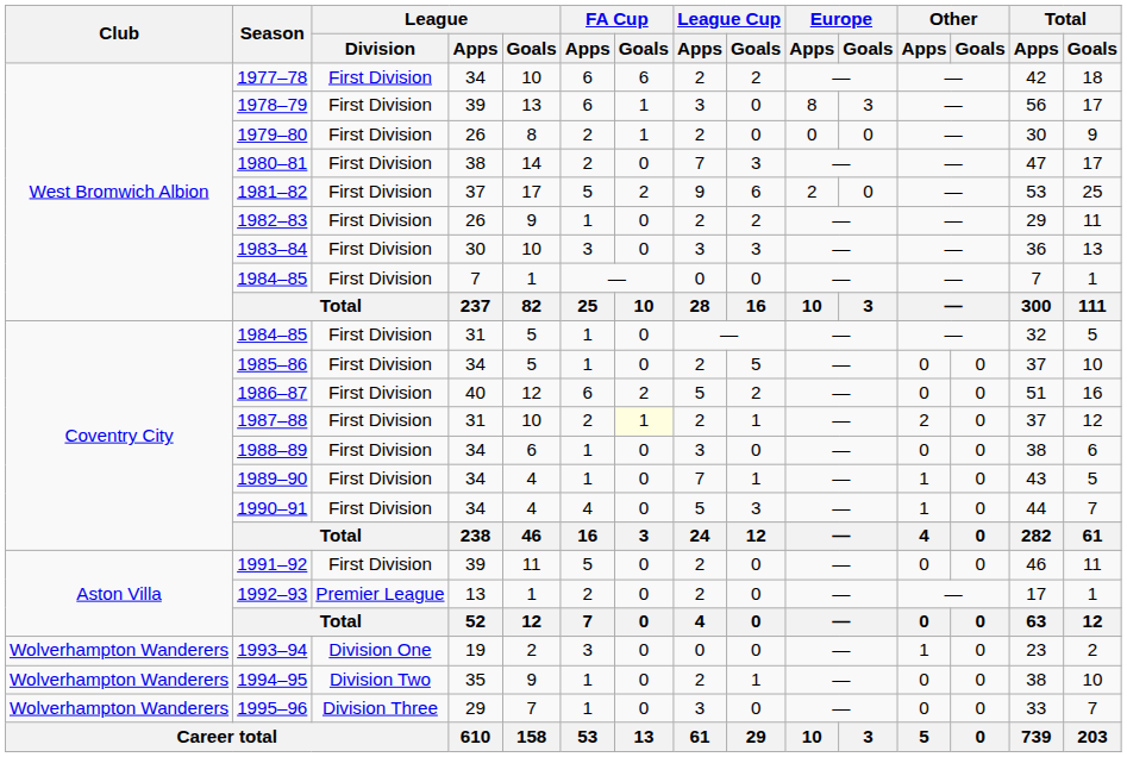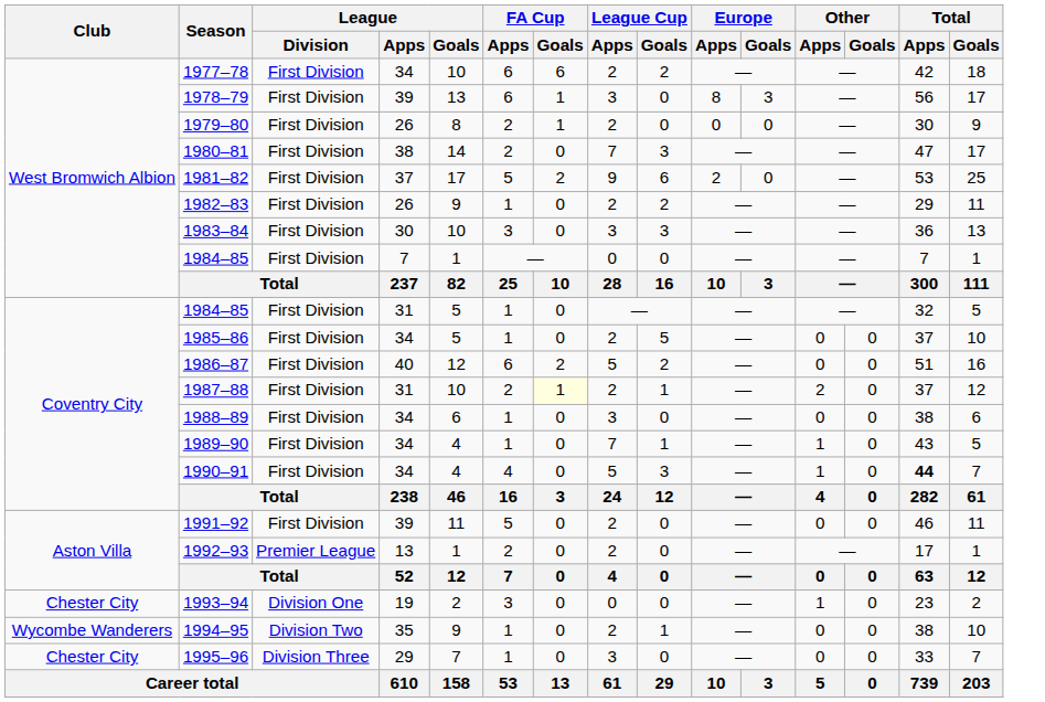1990–91 | Total / Apps: normal -> bold
1993–94 | Club: Wolverhampton Wanderers -> Chester City
1994–95 | Club: Wolverhampton Wanderers -> Wycombe Wanderers
1995–96 | Club: Wolverhampton Wanderers -> Chester City
